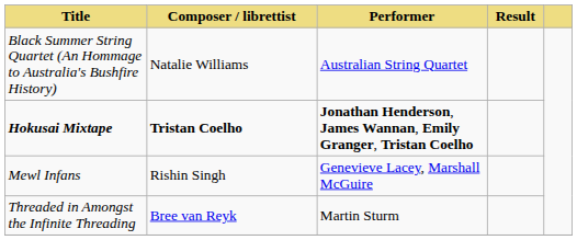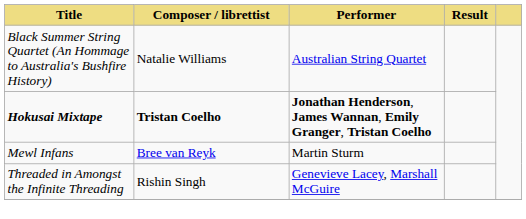Mewl Infans | Composer / librettist: Rishin Singh -> Bree van Reyk
Mewl Infans | Performer: Genevieve Lacey, Marshall McGuire -> Martin Sturm
Threaded in Amongst the Infinite Threading | Composer / librettist: Bree van Reyk -> Rishin Singh
Threaded in Amongst the Infinite Threading | Performer: Martin Sturm -> Genevieve Lacey, Marshall McGuire
